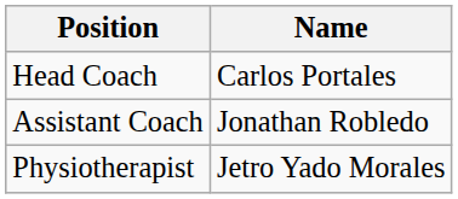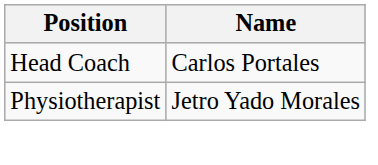- row: Assistant Coach | Jonathan Robledo
